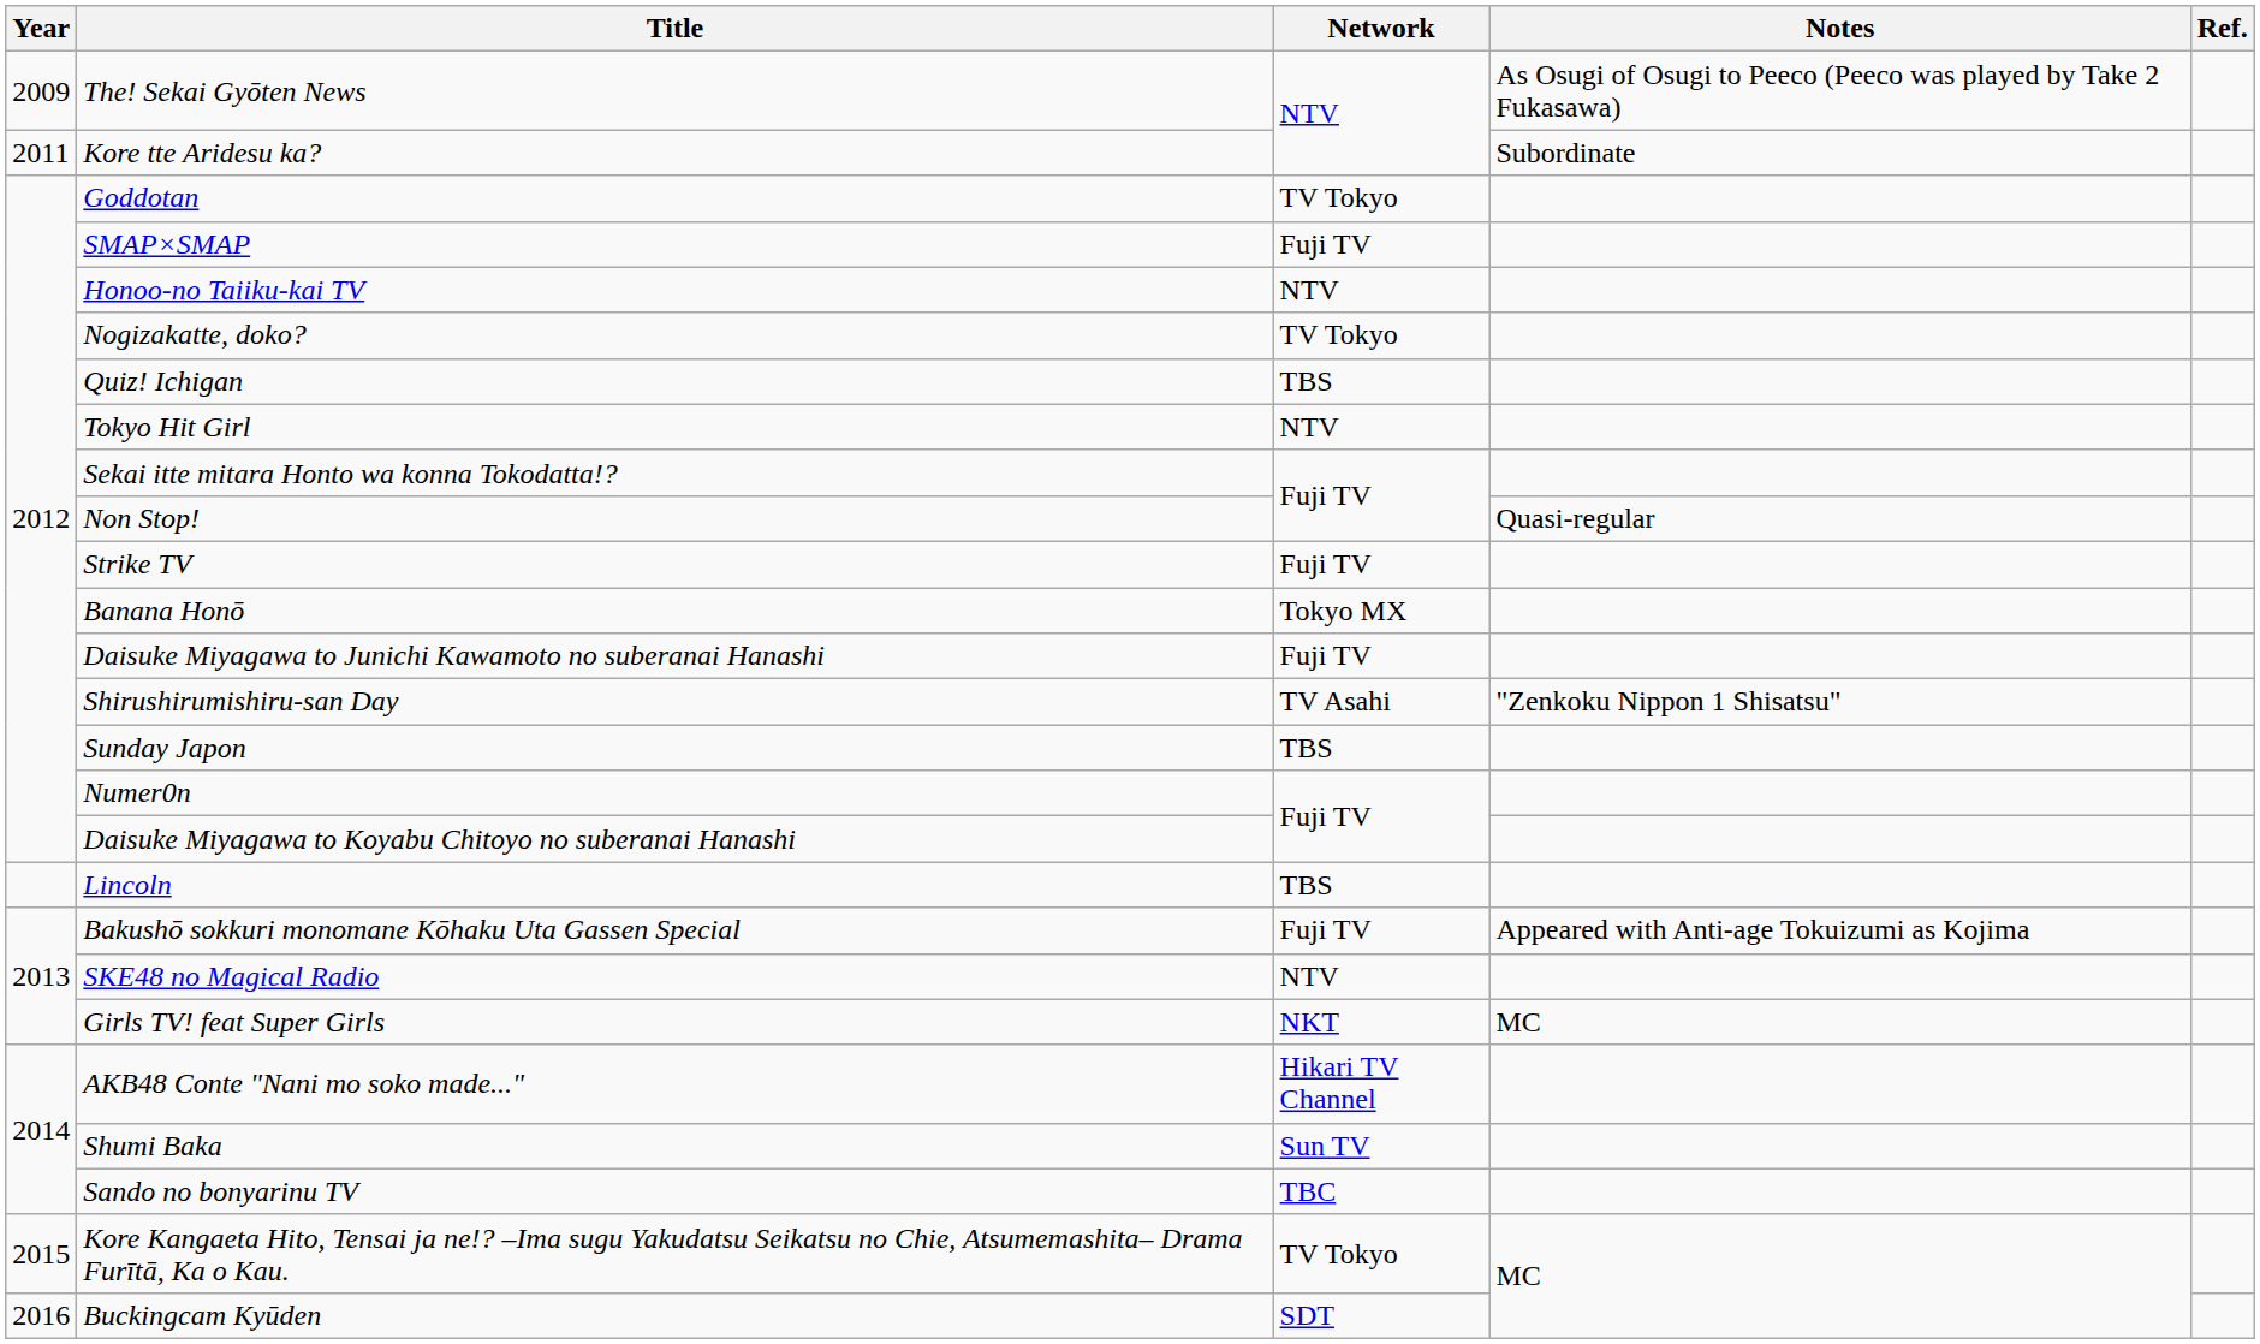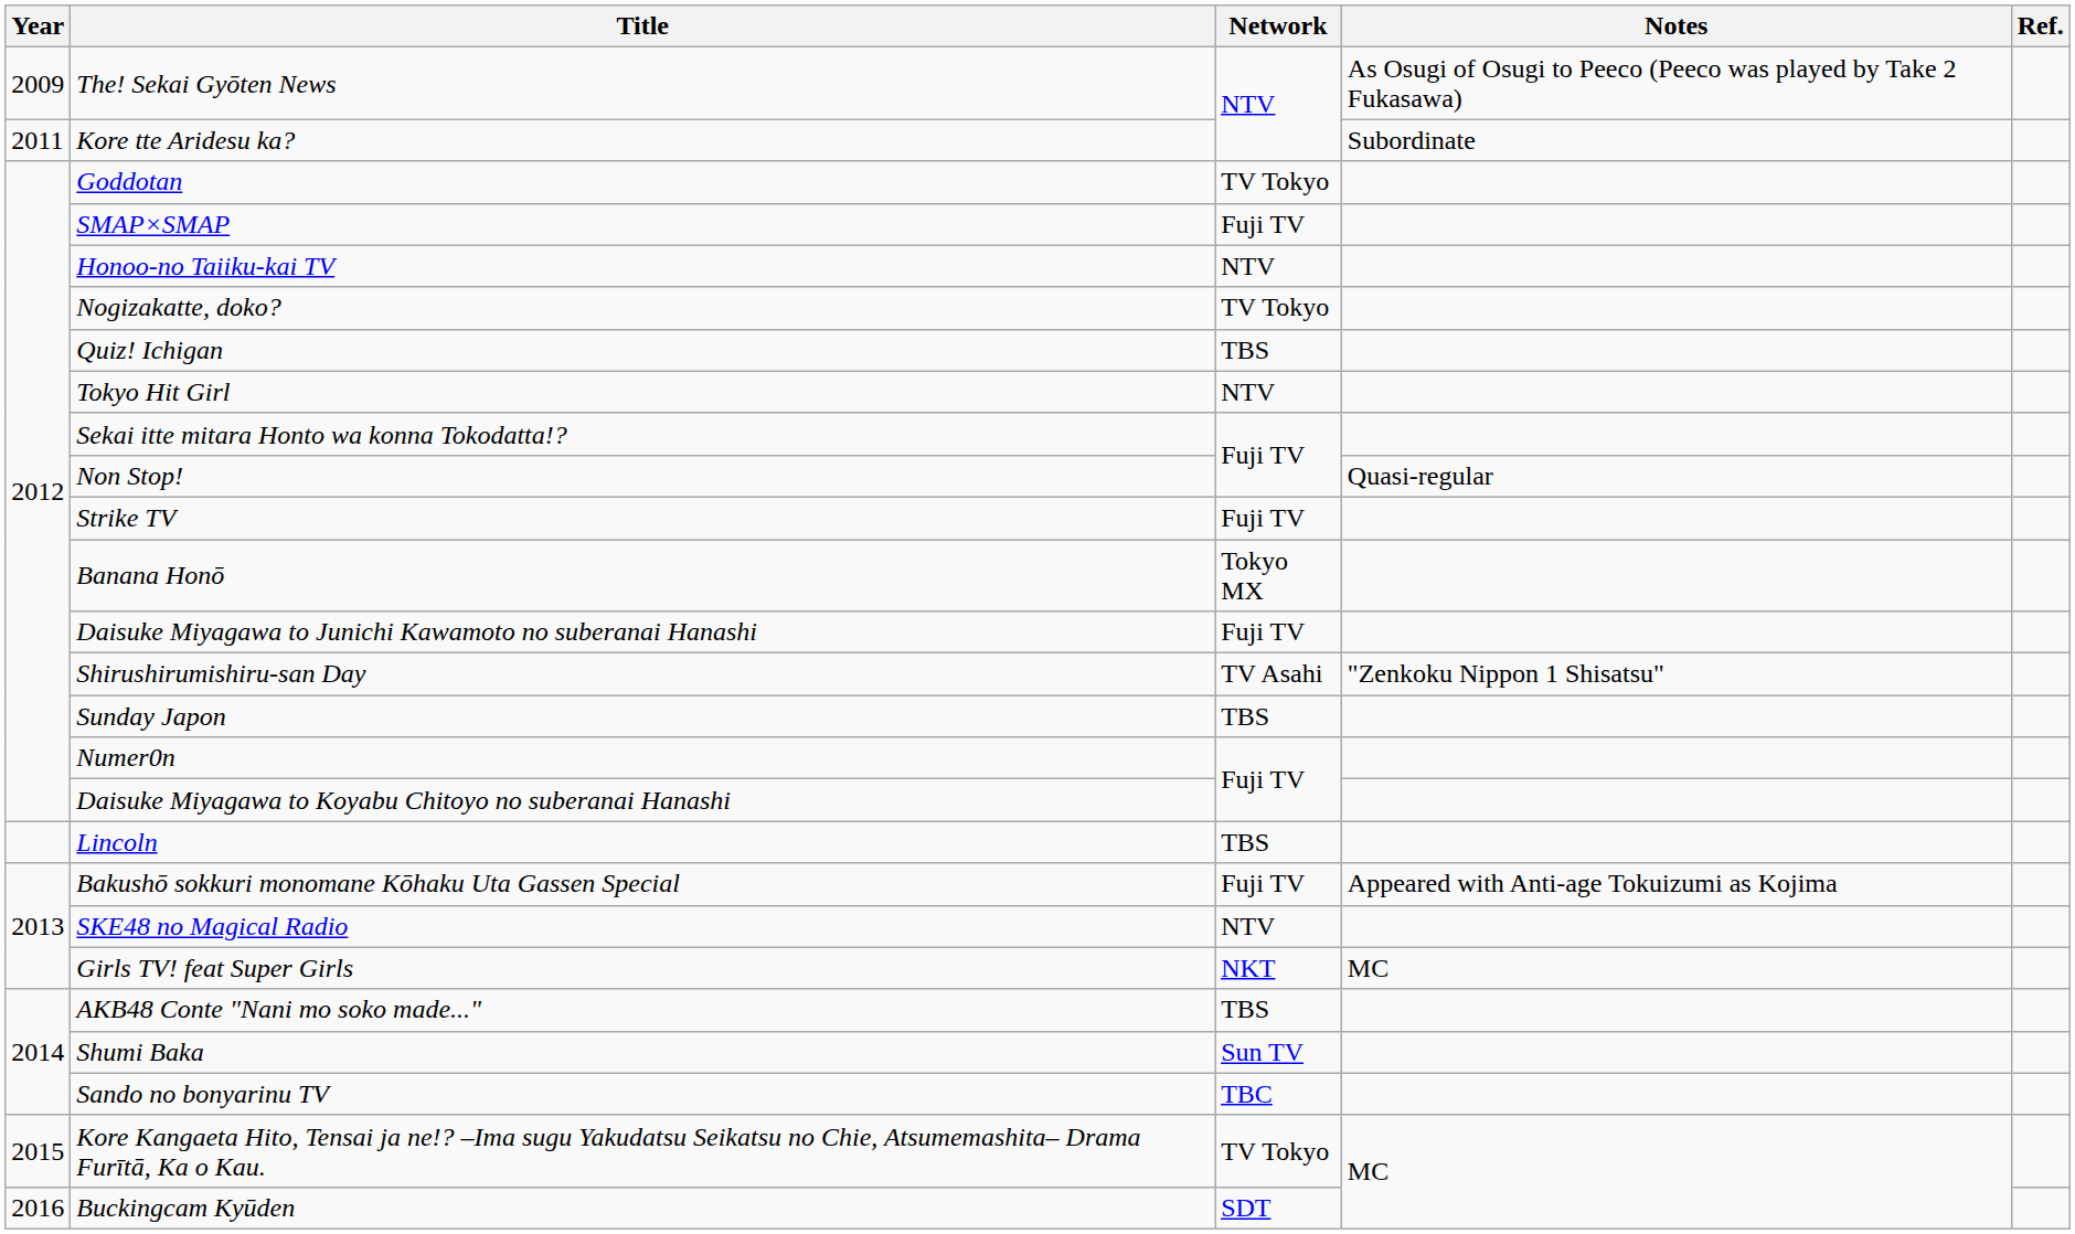AKB48 Conte "Nani mo soko made..." | Network: Hikari TV Channel -> TBS
